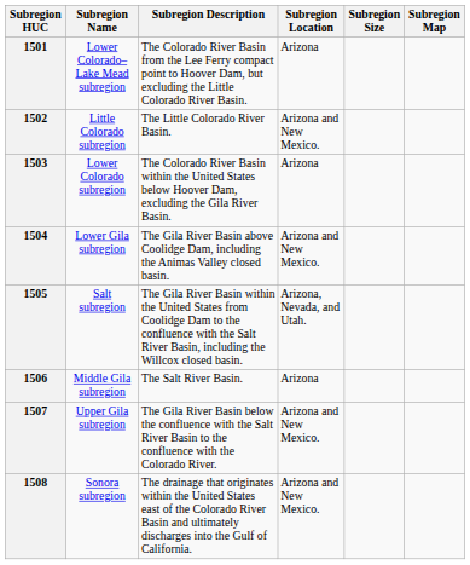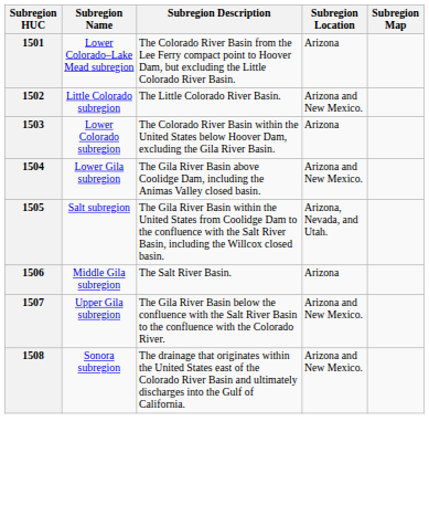- column: Subregion Size
